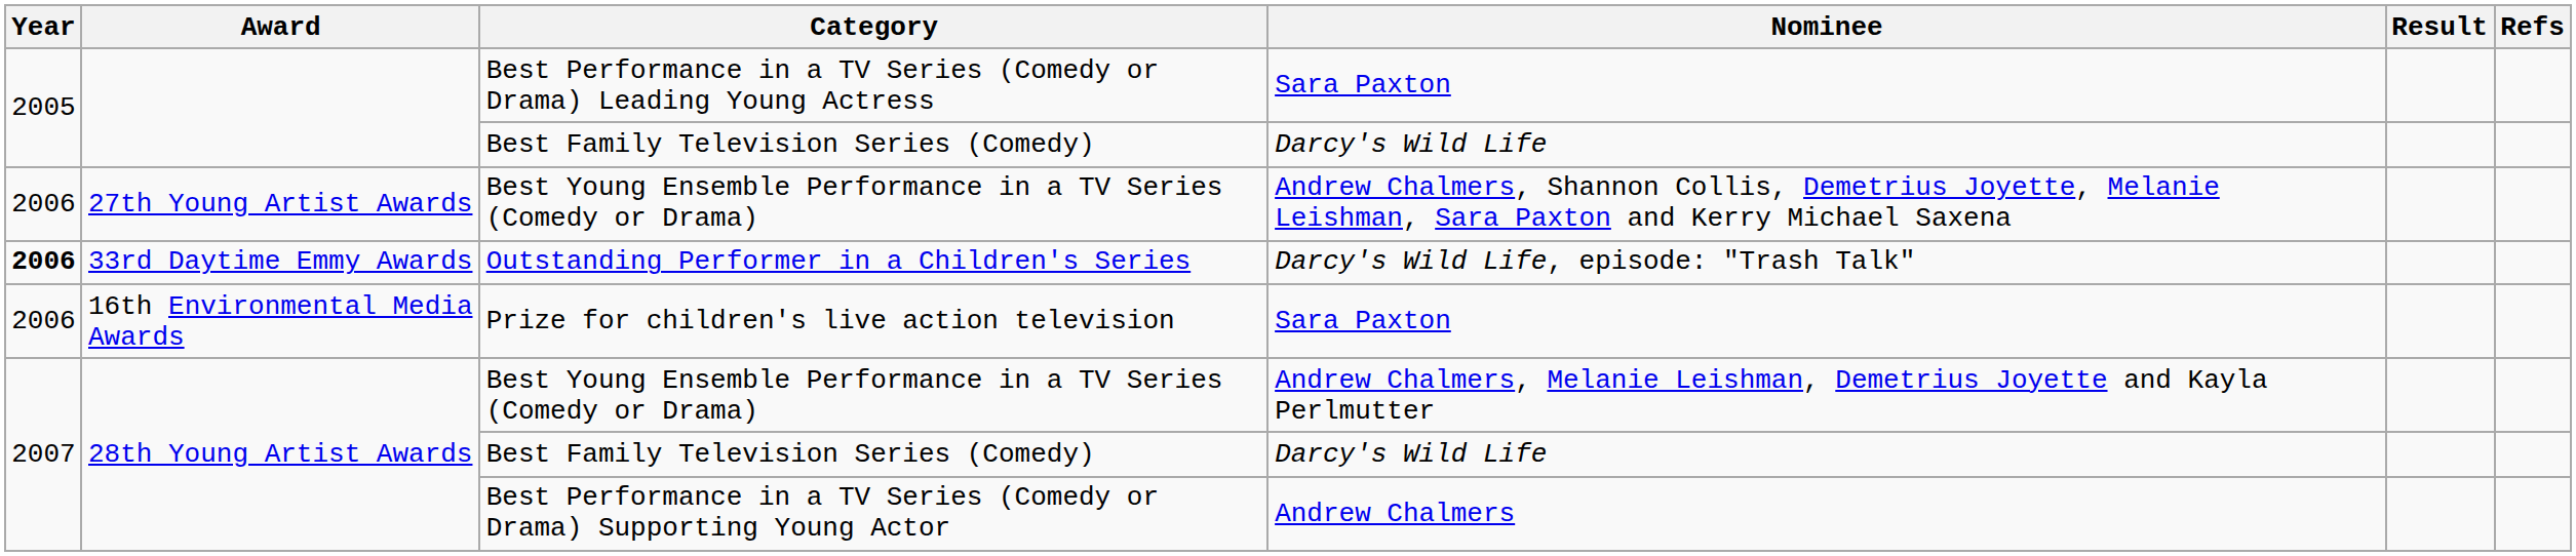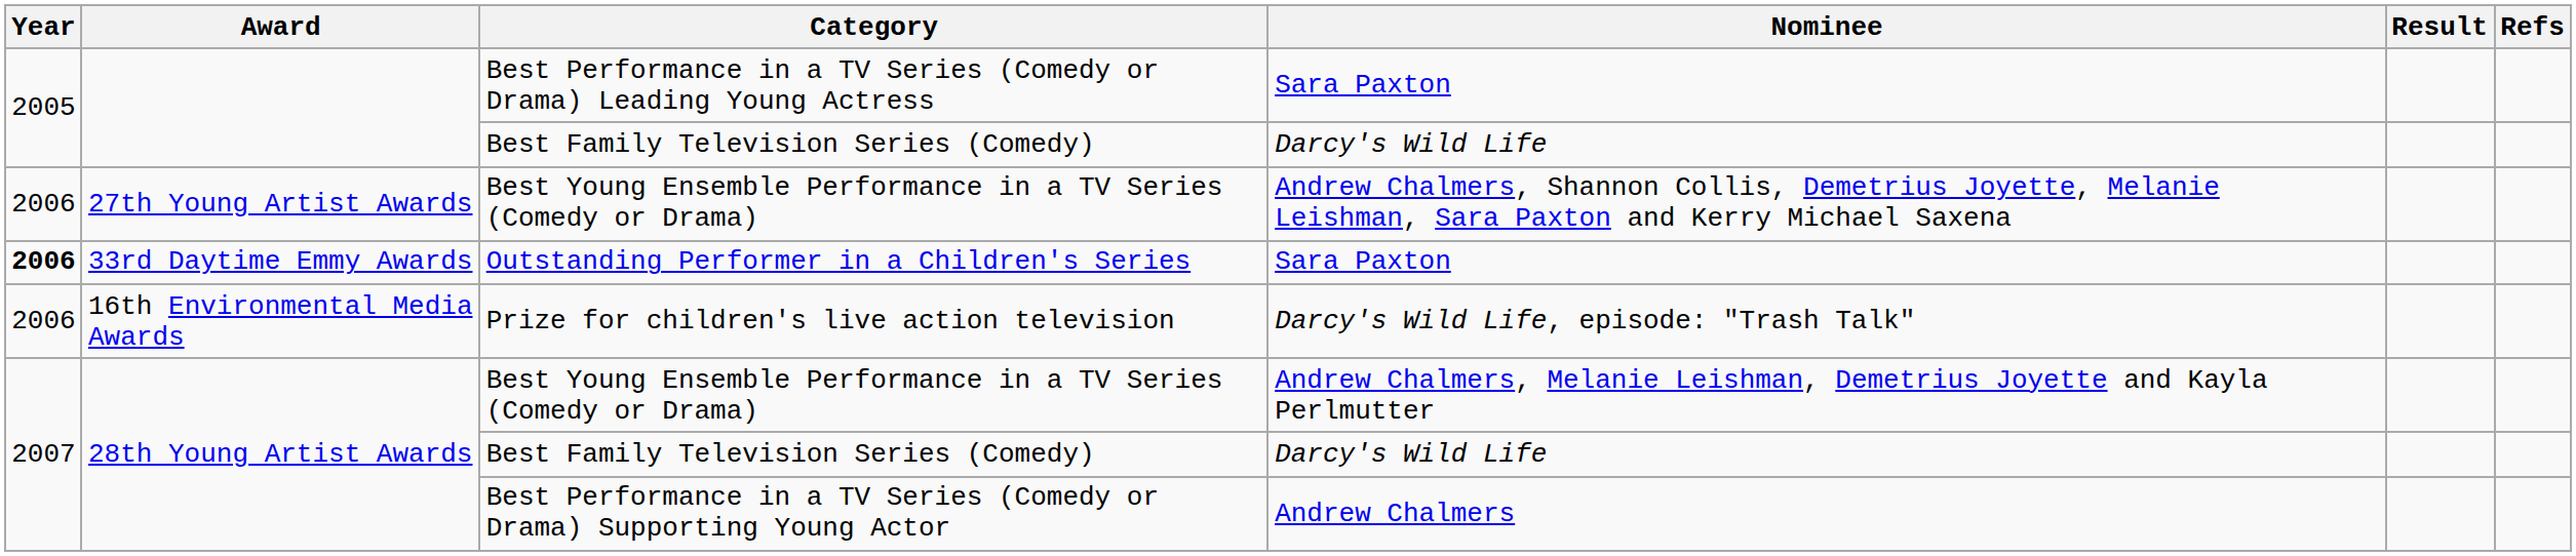Outstanding Performer in a Children's Series | Nominee: Darcy's Wild Life, episode: "Trash Talk" -> Sara Paxton
Prize for children's live action television | Nominee: Sara Paxton -> Darcy's Wild Life, episode: "Trash Talk"
